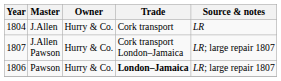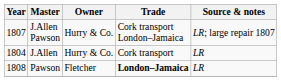rows swapped: J.Allen <-> J.Allen Pawson
Pawson | Year: 1806 -> 1808
Pawson | Owner: Hurry & Co. -> Fletcher
Pawson | Source & notes: LR; large repair 1807 -> LR
